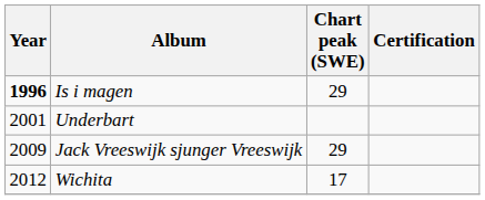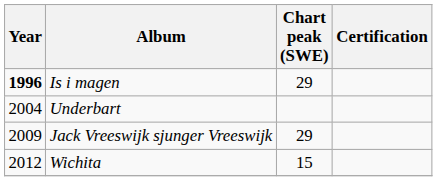Underbart | Year: 2001 -> 2004
Wichita | Chart peak (SWE): 17 -> 15
